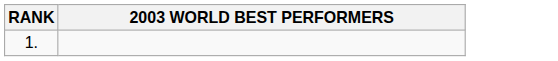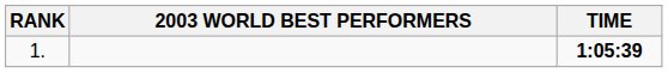+ column: TIME | 1:05:39
